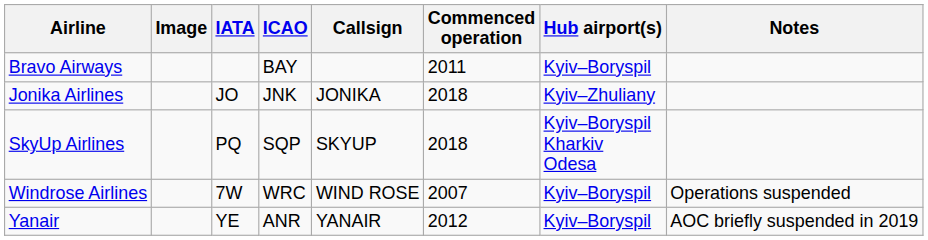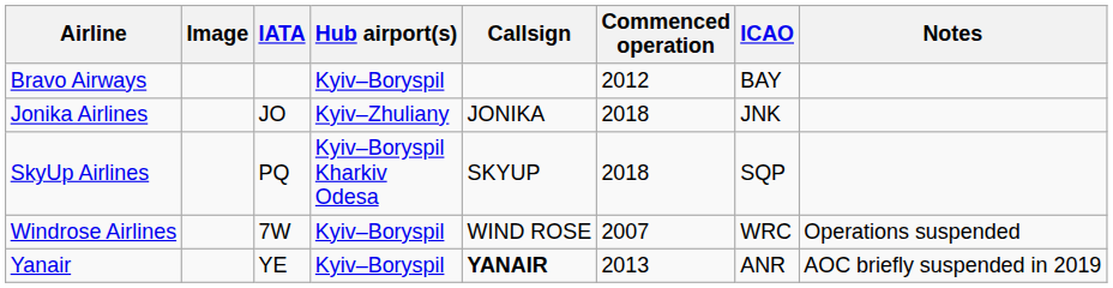columns swapped: ICAO <-> Hub airport(s)
Bravo Airways | Commenced operation: 2011 -> 2012
Yanair | Callsign: normal -> bold
Yanair | Commenced operation: 2012 -> 2013
